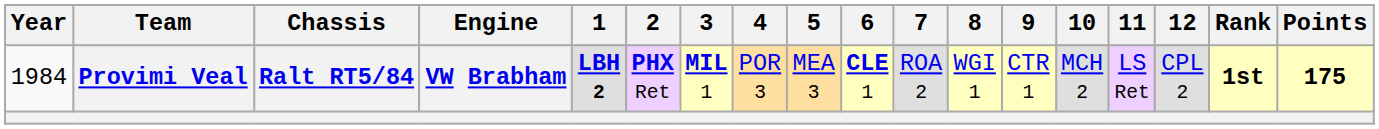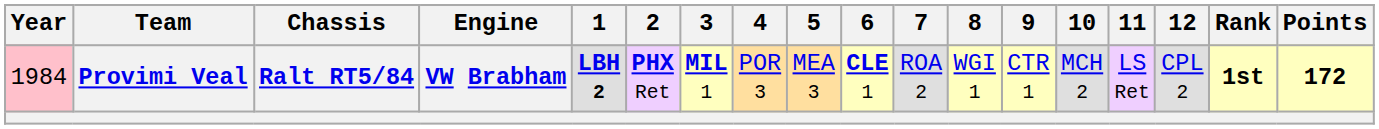Provimi Veal | Year: no background -> pink background
Provimi Veal | Points: 175 -> 172
